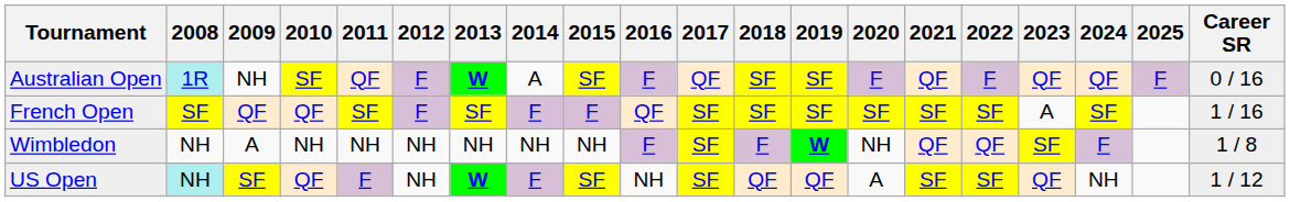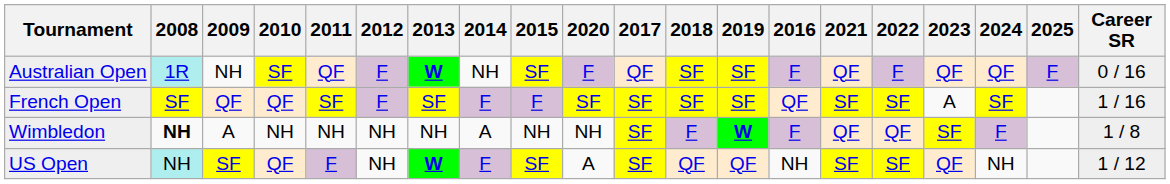columns swapped: 2016 <-> 2020
Australian Open | 2014: A -> NH
Wimbledon | 2008: normal -> bold
Wimbledon | 2014: NH -> A
